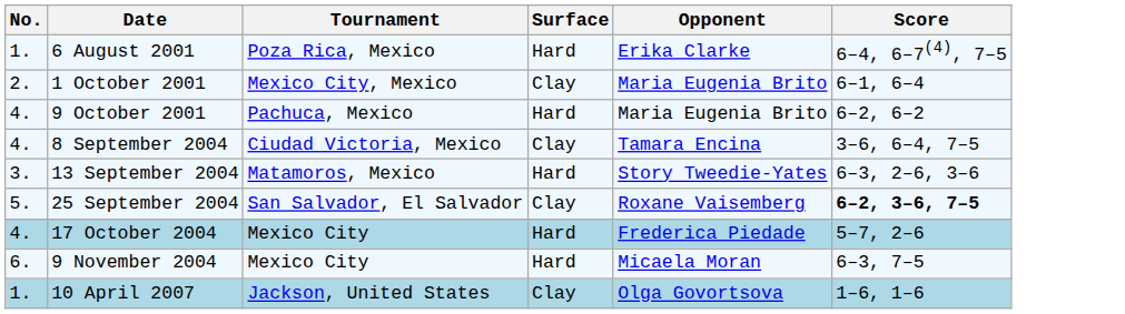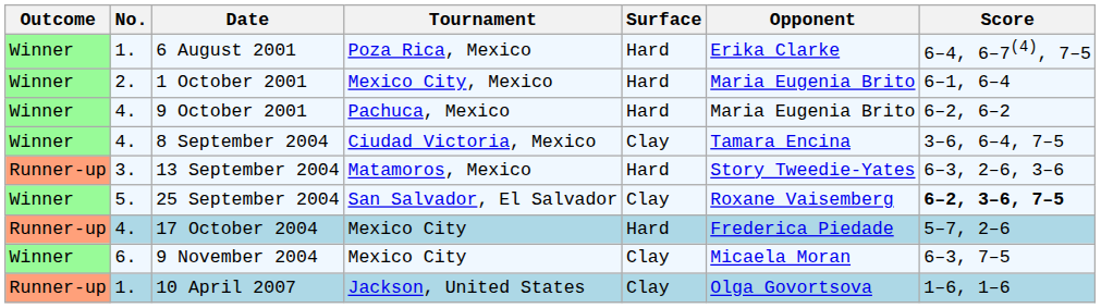+ column: Outcome | Winner | Winner | Winner | Winner | Runner-up | Winner | Runner-up | Winner | Runner-up
1 October 2001 | Surface: Clay -> Hard
9 November 2004 | Surface: Hard -> Clay
